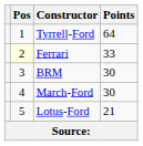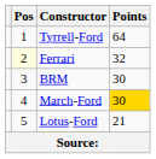Ferrari | Points: 33 -> 32
March-Ford | Points: no background -> gold background
